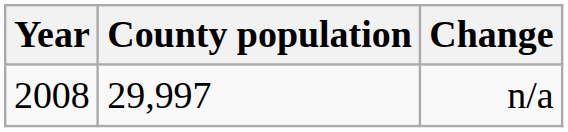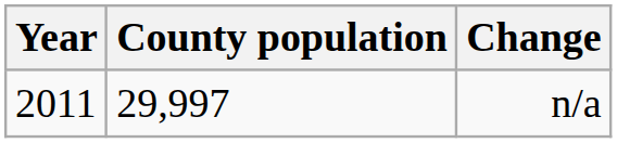n/a | Year: 2008 -> 2011
